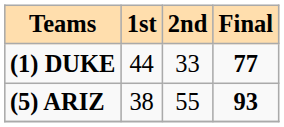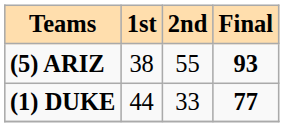rows swapped: (5) ARIZ <-> (1) DUKE
